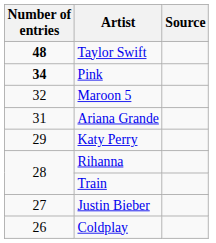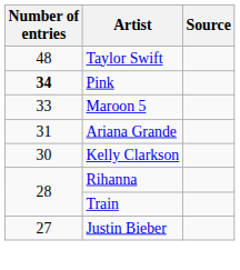Taylor Swift | Number of entries: bold -> normal
Maroon 5 | Number of entries: 32 -> 33
+ row: 30 | Kelly Clarkson
- row: 29 | Katy Perry
- row: 26 | Coldplay
